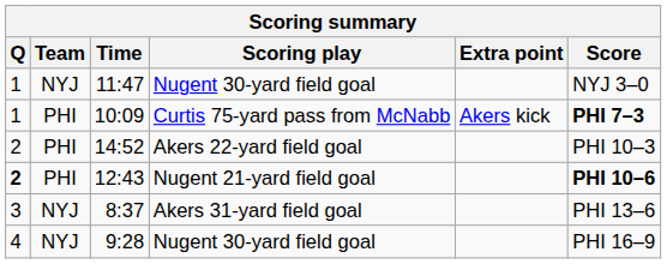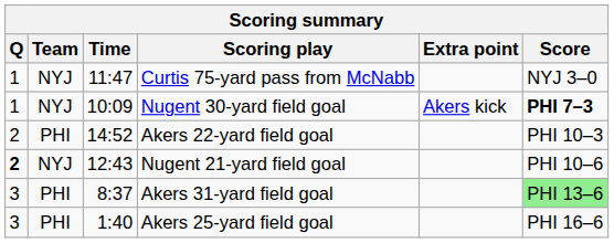11:47 | Scoring play: Nugent 30-yard field goal -> Curtis 75-yard pass from McNabb
10:09 | Team: PHI -> NYJ
10:09 | Scoring play: Curtis 75-yard pass from McNabb -> Nugent 30-yard field goal
12:43 | Team: PHI -> NYJ
12:43 | Score: bold -> normal
8:37 | Team: NYJ -> PHI
8:37 | Score: no background -> lightgreen background
+ row: 3 | PHI | 1:40 | Akers 25-yard field goal | PHI 16–6
- row: 4 | NYJ | 9:28 | Nugent 30-yard field goal | PHI 16–9
